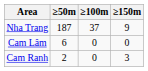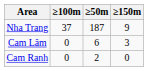columns swapped: ≥50m <-> ≥100m
Cam Lâm | ≥150m: 0 -> 3
Cam Ranh | ≥150m: 3 -> 0
